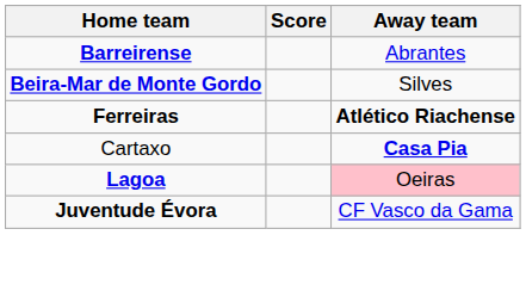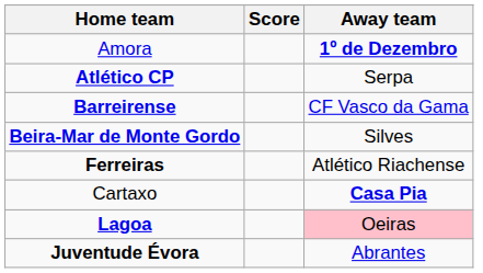+ row: Amora | 1º de Dezembro
+ row: Atlético CP | Serpa
Barreirense | Away team: Abrantes -> CF Vasco da Gama
Ferreiras | Away team: bold -> normal
Juventude Évora | Away team: CF Vasco da Gama -> Abrantes
